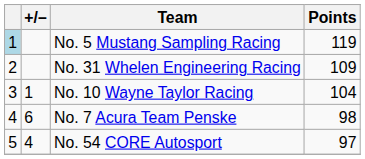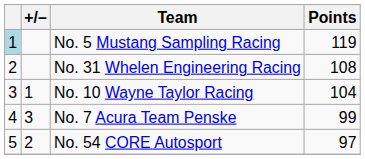No. 31 Whelen Engineering Racing | Points: 109 -> 108
No. 7 Acura Team Penske | +/–: 6 -> 3
No. 7 Acura Team Penske | Points: 98 -> 99
No. 54 CORE Autosport | +/–: 4 -> 2
